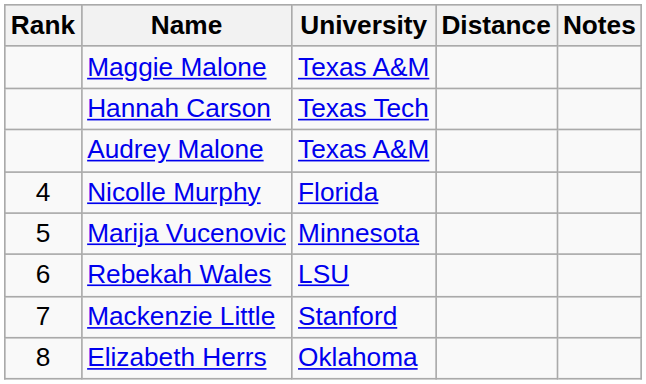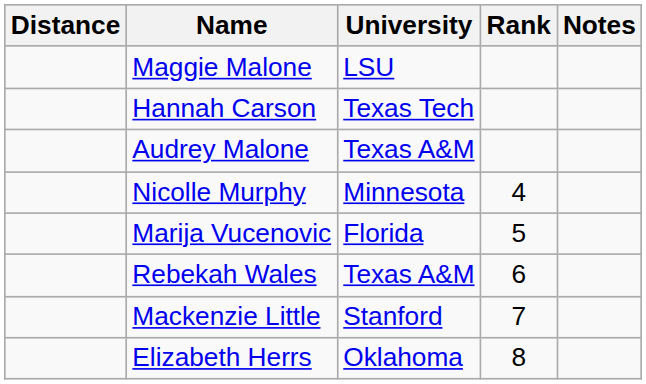columns swapped: Rank <-> Distance
Maggie Malone | University: Texas A&M -> LSU
Nicolle Murphy | University: Florida -> Minnesota
Marija Vucenovic | University: Minnesota -> Florida
Rebekah Wales | University: LSU -> Texas A&M
